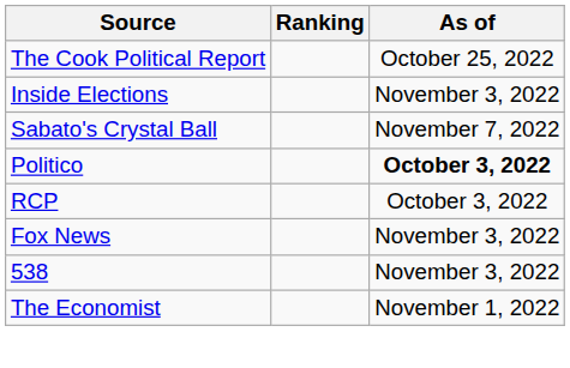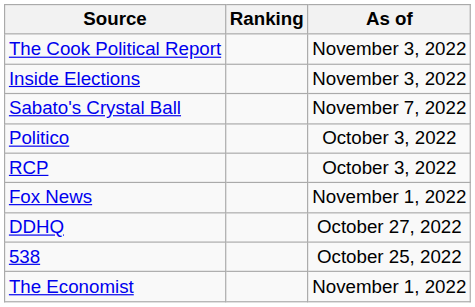The Cook Political Report | As of: October 25, 2022 -> November 3, 2022
Politico | As of: bold -> normal
Fox News | As of: November 3, 2022 -> November 1, 2022
+ row: DDHQ | October 27, 2022
538 | As of: November 3, 2022 -> October 25, 2022
